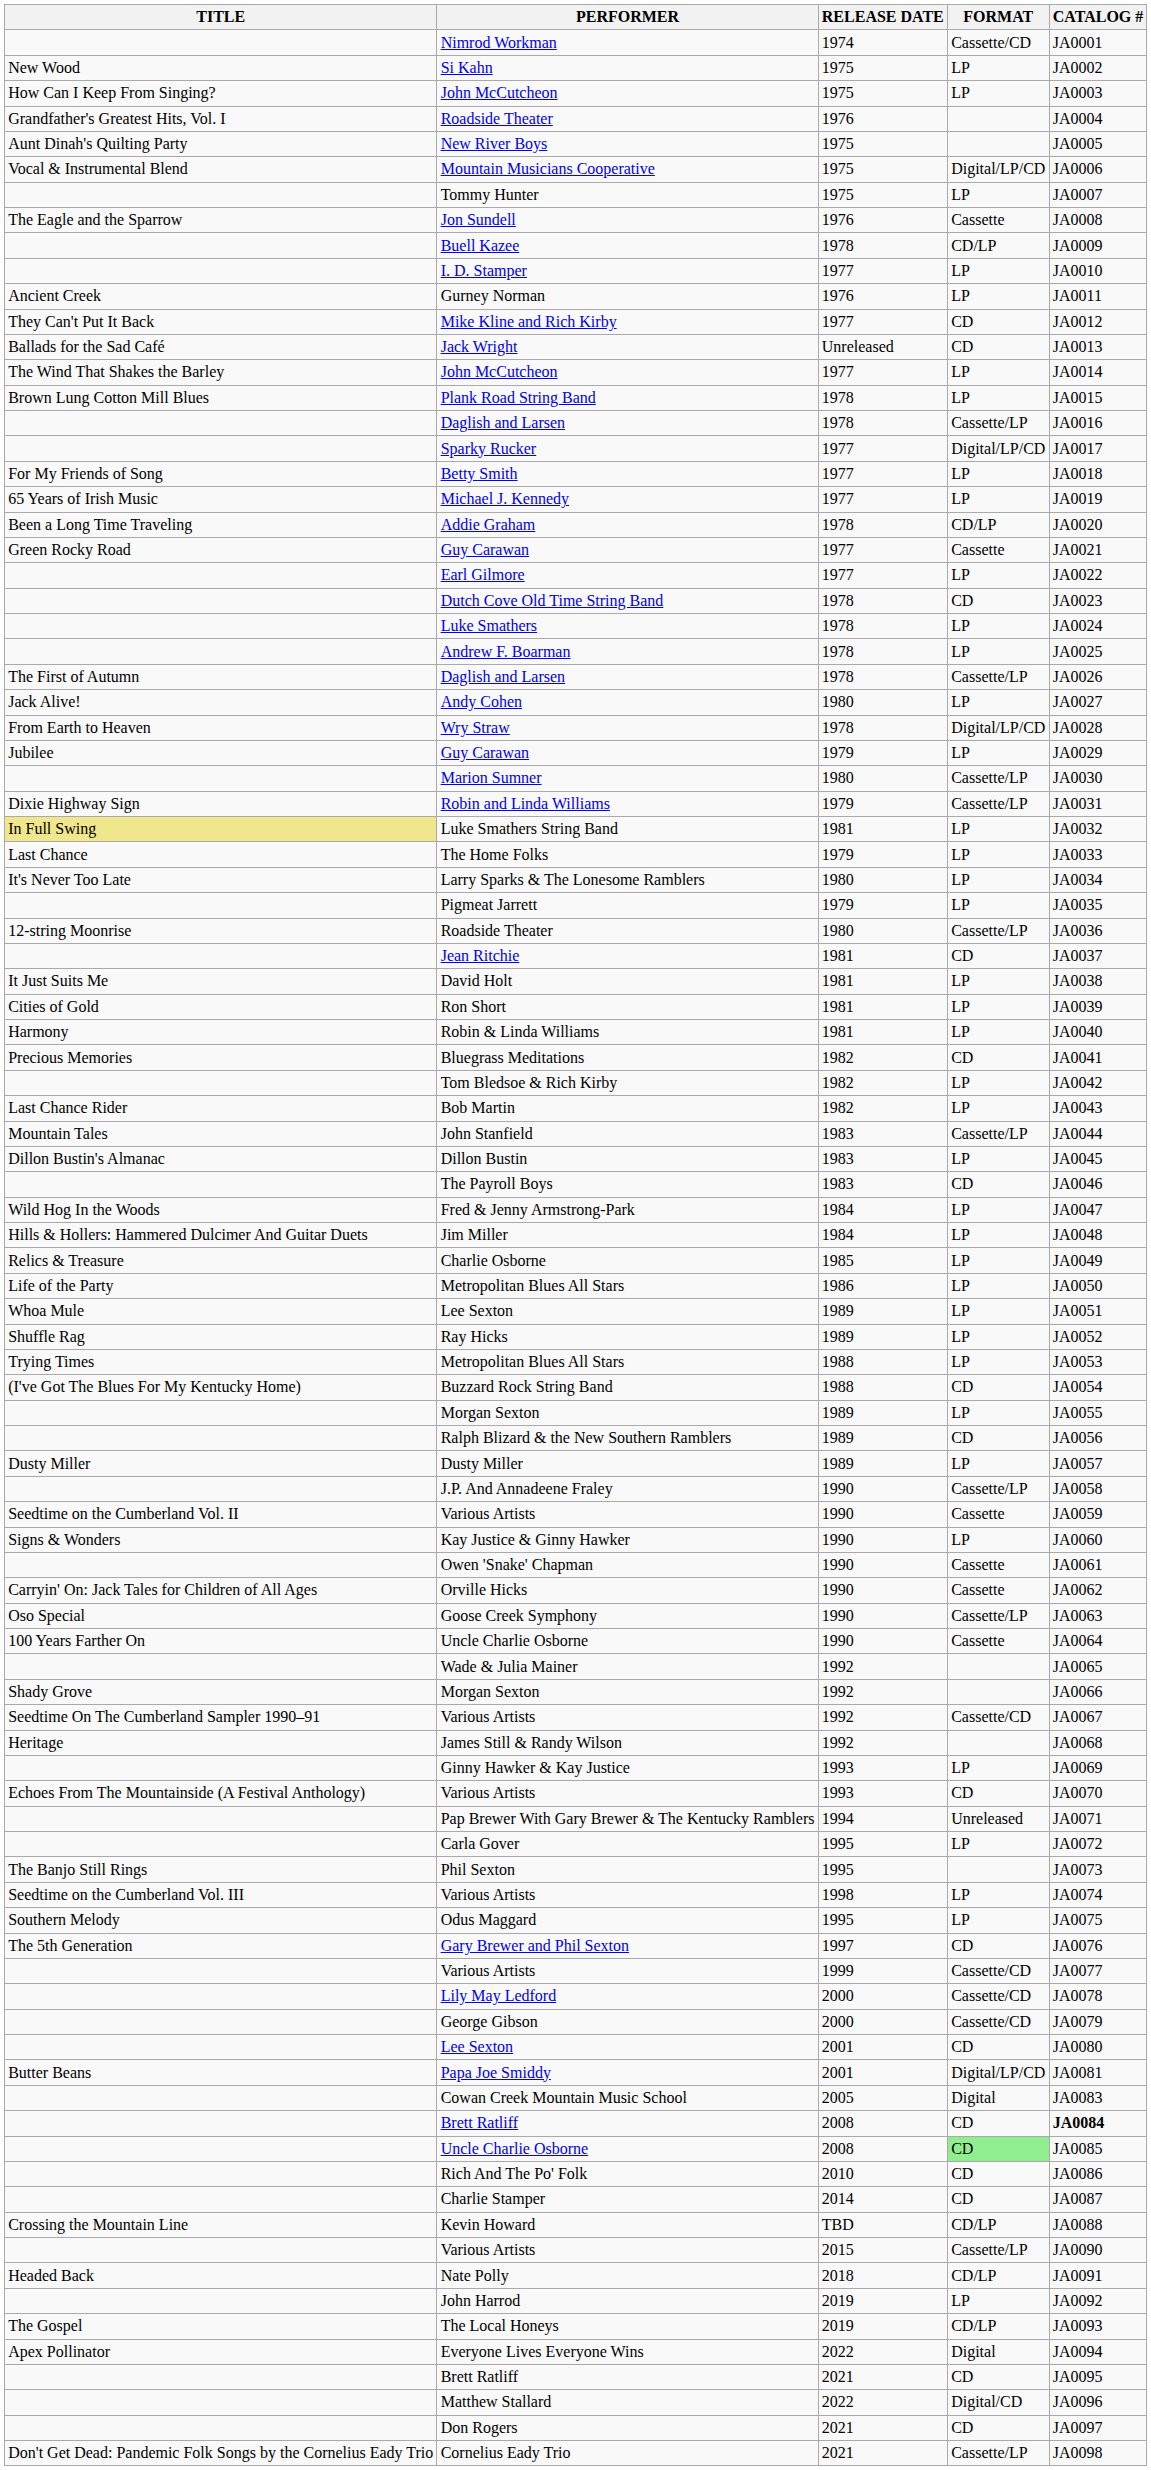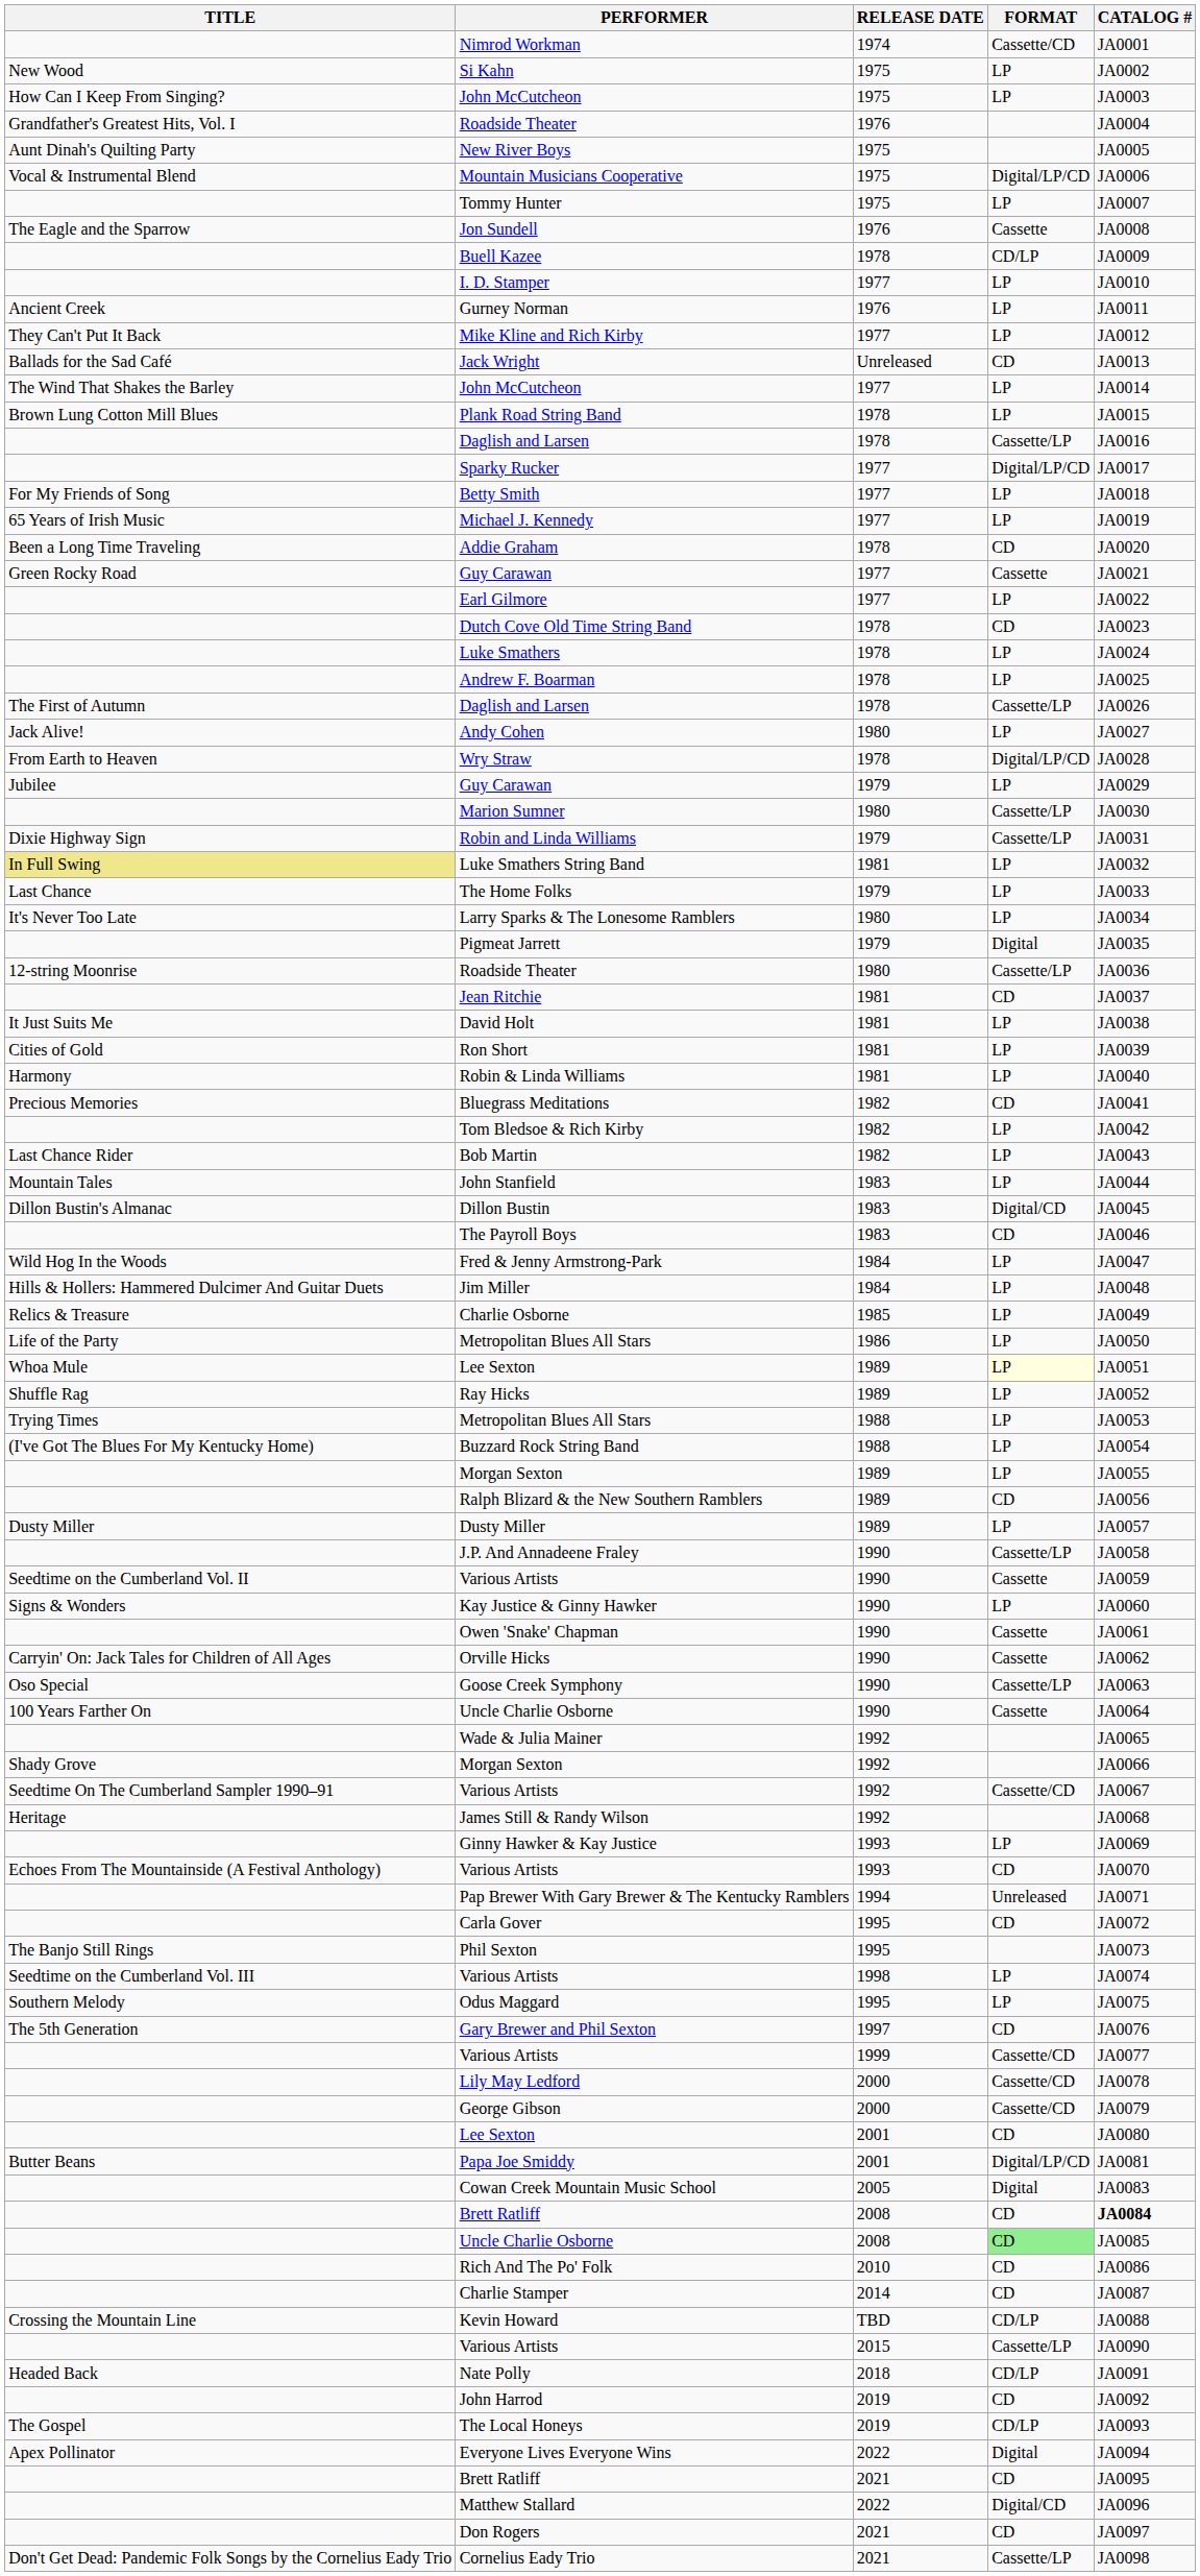Mike Kline and Rich Kirby | FORMAT: CD -> LP
Addie Graham | FORMAT: CD/LP -> CD
Pigmeat Jarrett | FORMAT: LP -> Digital
John Stanfield | FORMAT: Cassette/LP -> LP
Dillon Bustin | FORMAT: LP -> Digital/CD
Lee Sexton / 1989 | FORMAT: no background -> lightyellow background
Buzzard Rock String Band | FORMAT: CD -> LP
Carla Gover | FORMAT: LP -> CD
John Harrod | FORMAT: LP -> CD
